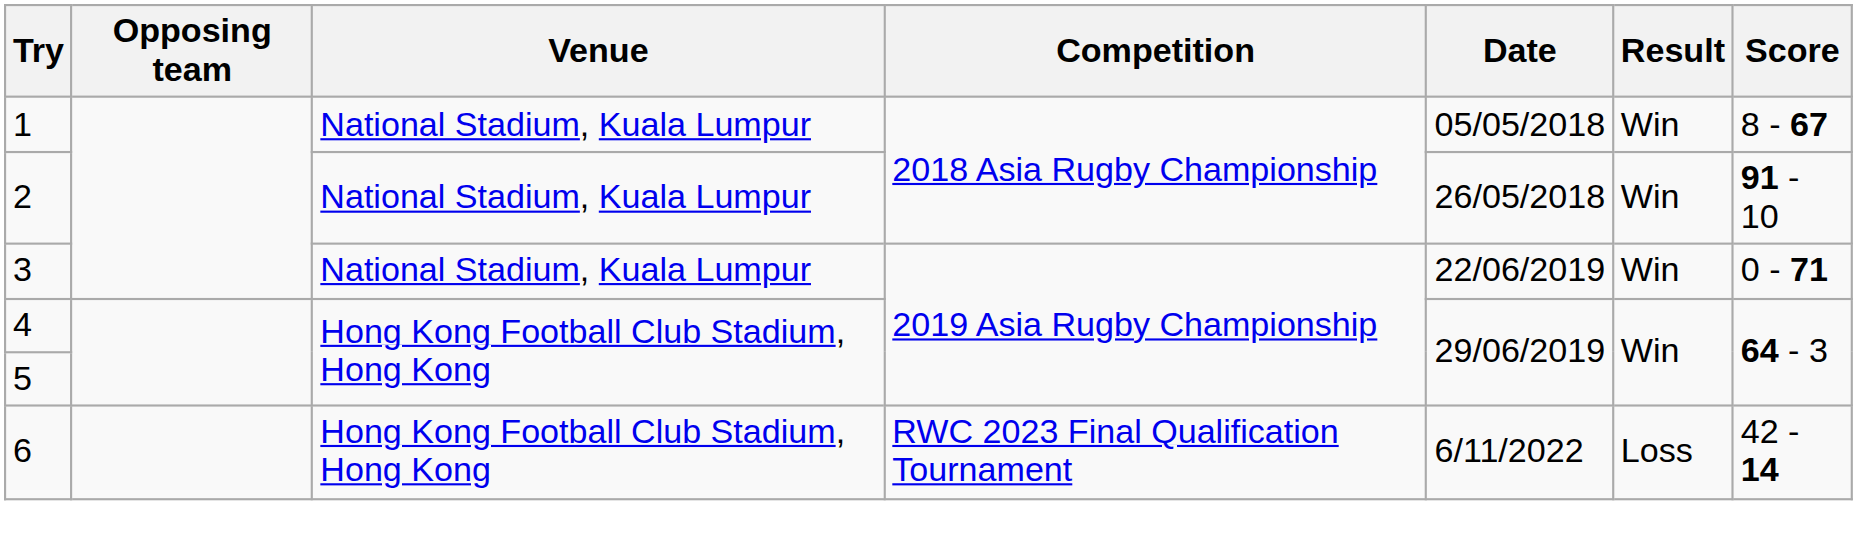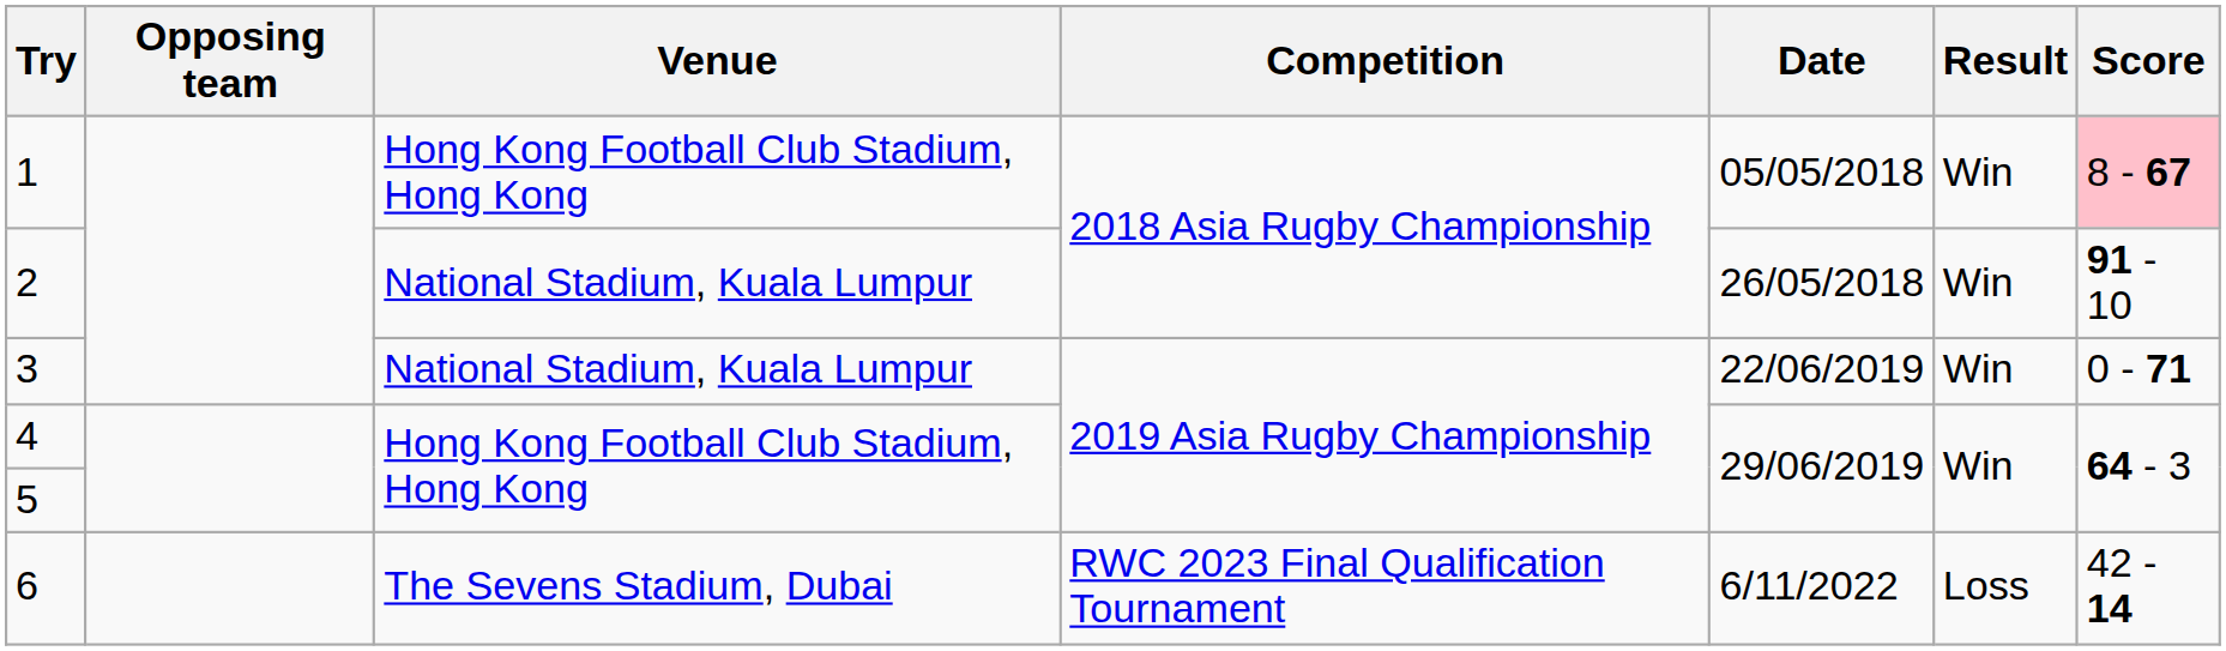1 | Venue: National Stadium, Kuala Lumpur -> Hong Kong Football Club Stadium, Hong Kong
1 | Score: no background -> pink background
6 | Venue: Hong Kong Football Club Stadium, Hong Kong -> The Sevens Stadium, Dubai
